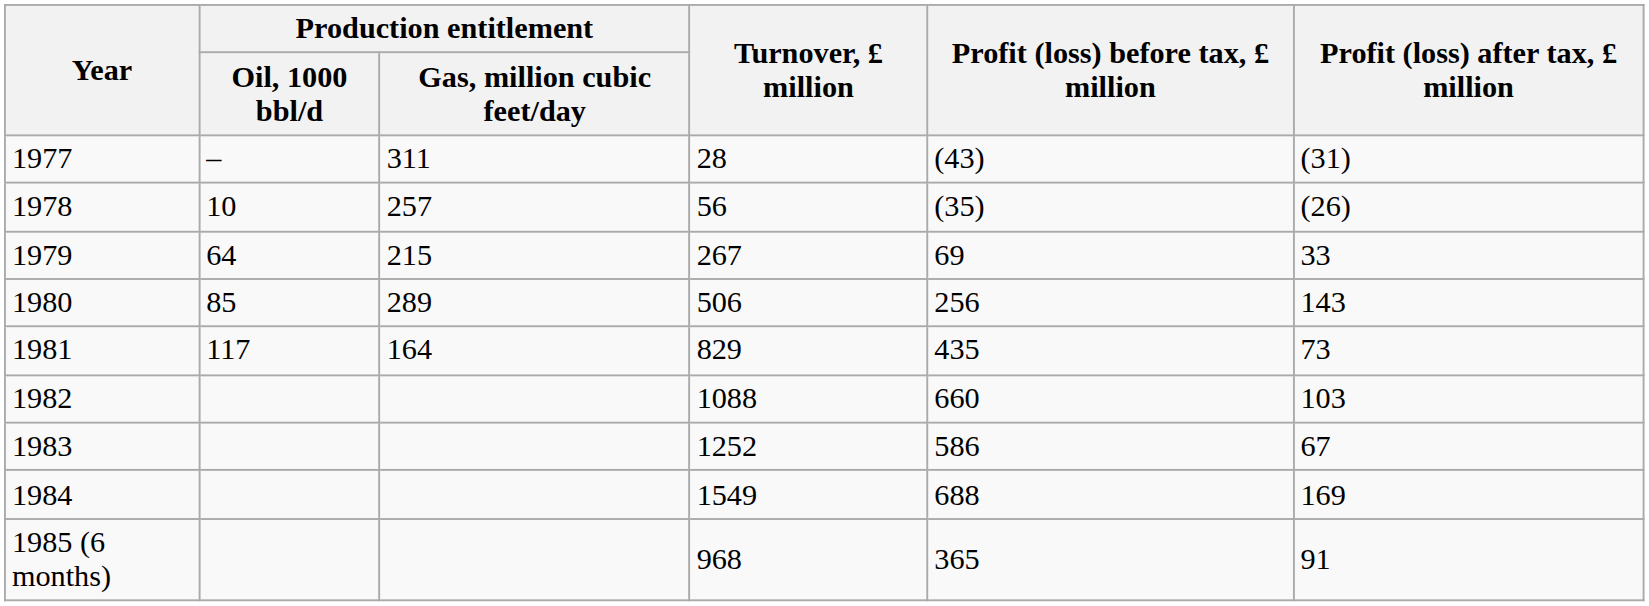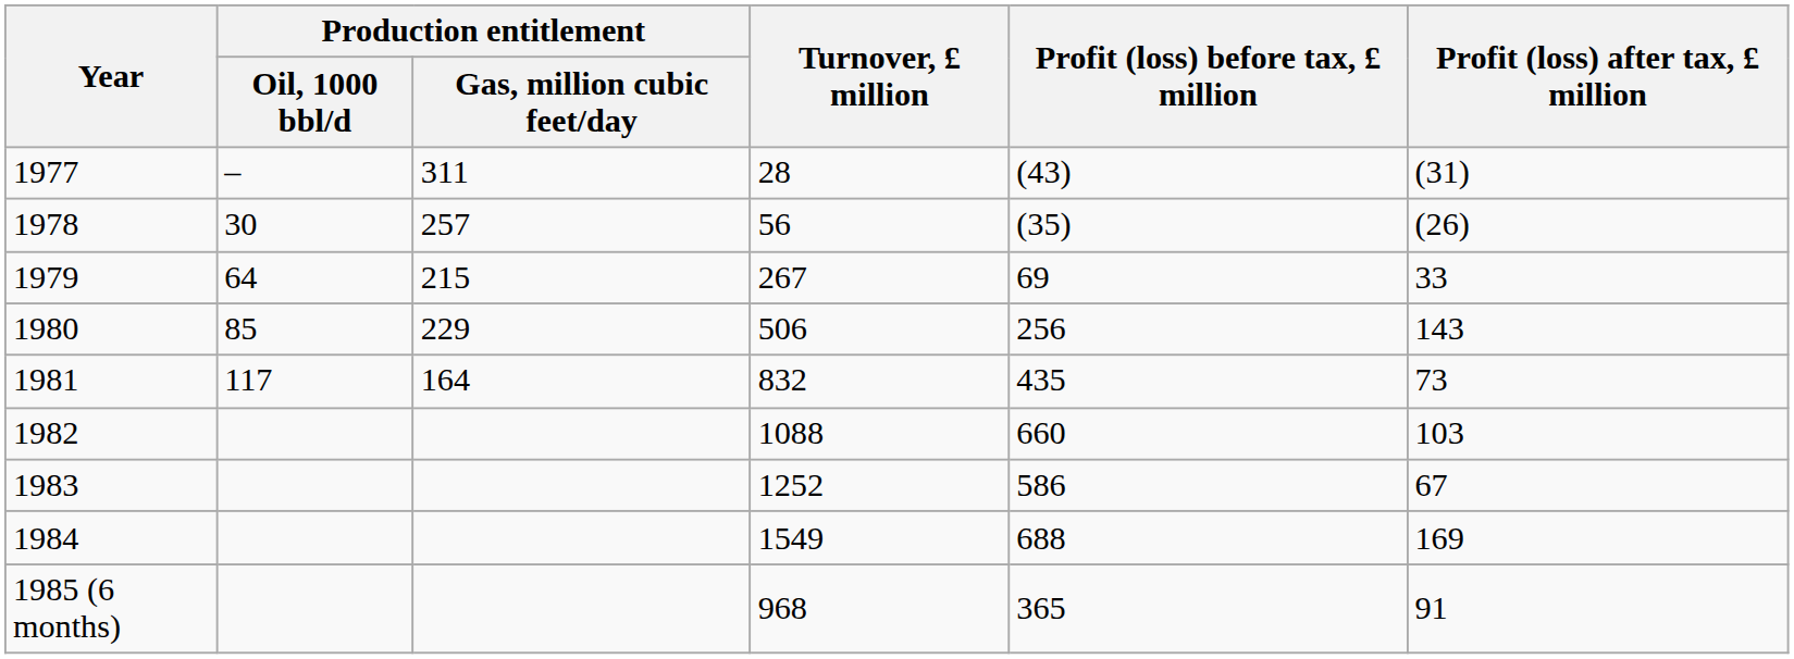1978 | Production entitlement / Oil, 1000 bbl/d: 10 -> 30
1980 | Production entitlement / Gas, million cubic feet/day: 289 -> 229
1981 | Turnover, £ million: 829 -> 832
